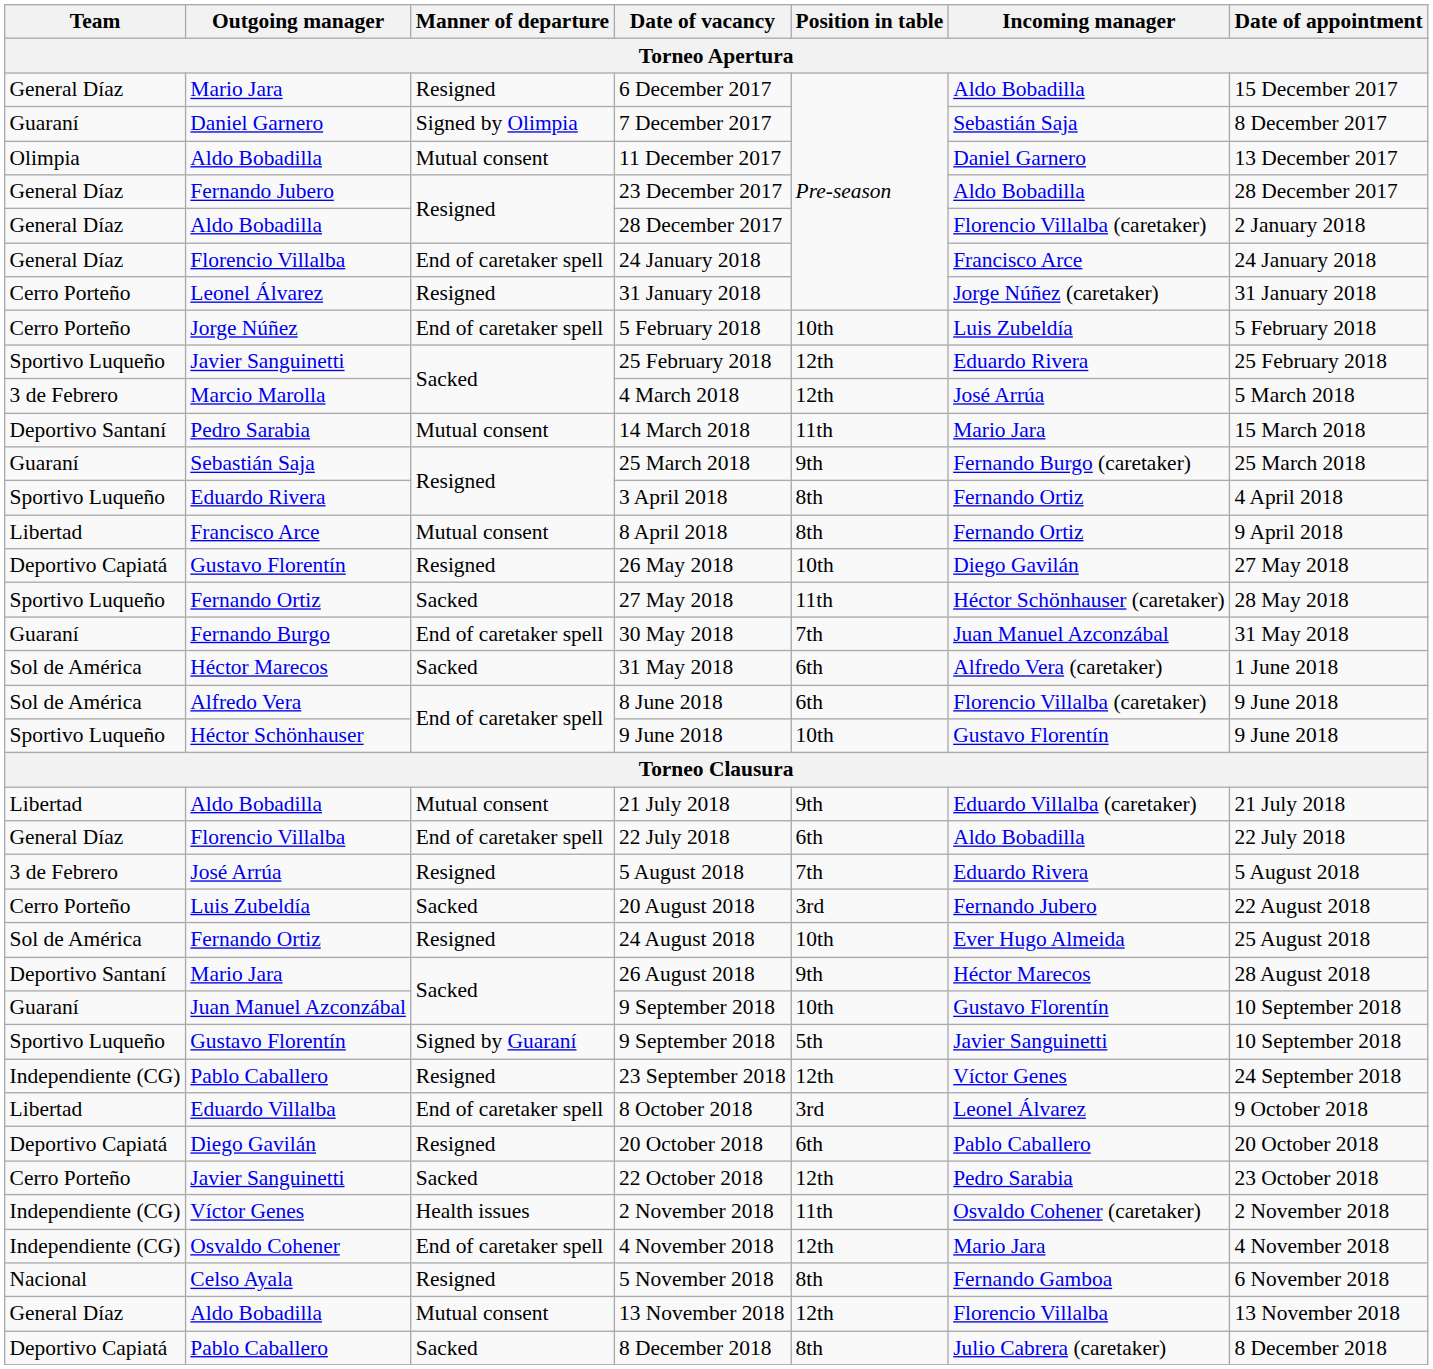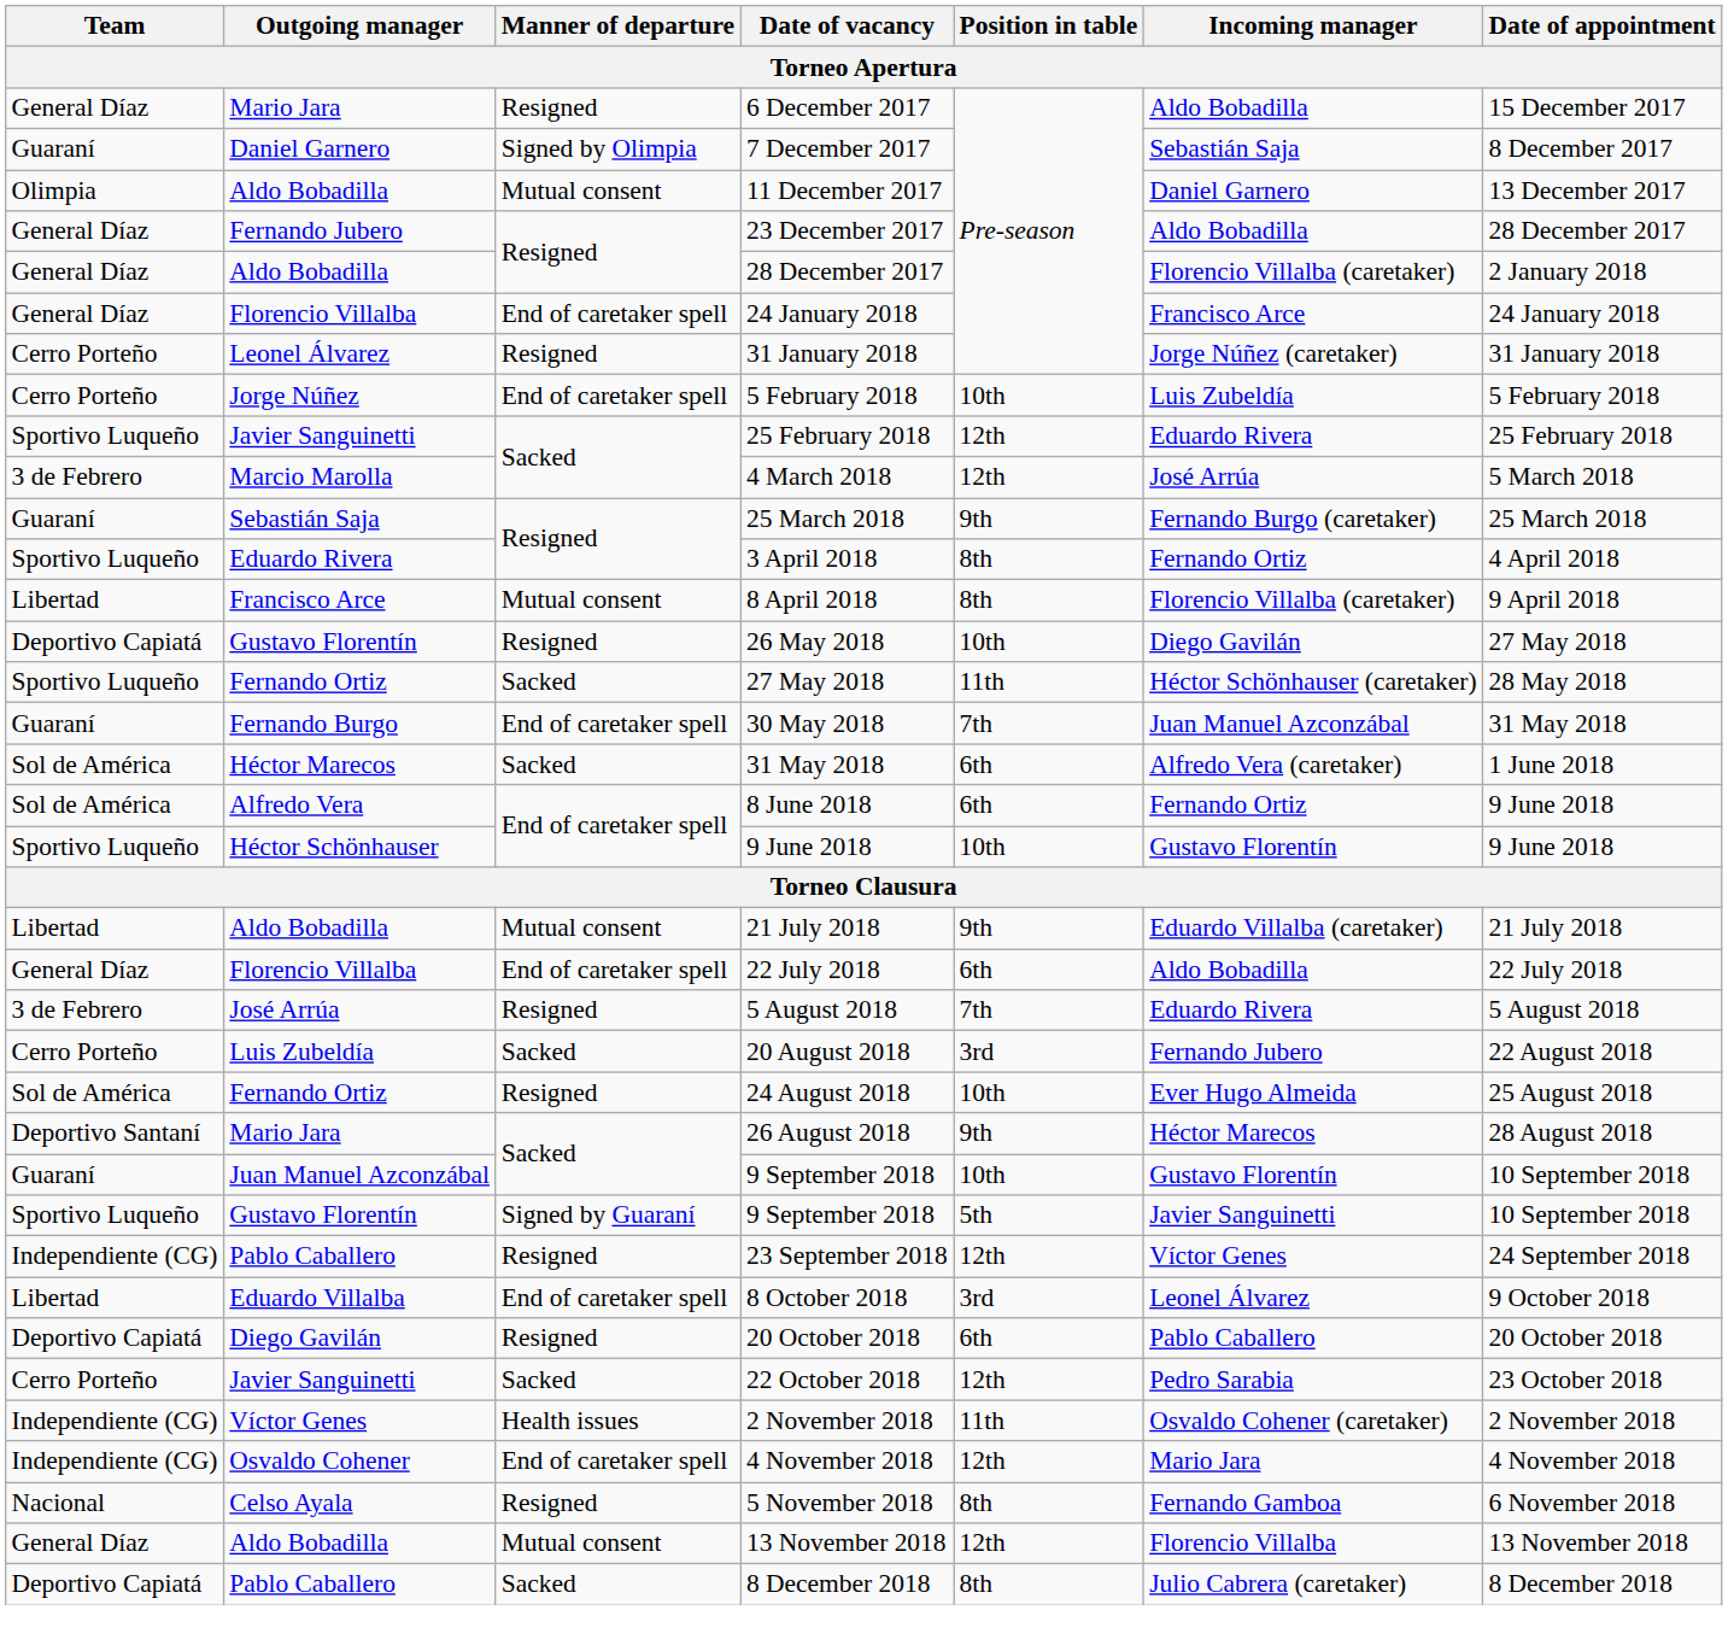- row: Deportivo Santaní | Pedro Sarabia | Mutual consent | 14 March 2018 | 11th | Mario Jara | 15 March 2018
8 April 2018 | Incoming manager: Fernando Ortiz -> Florencio Villalba (caretaker)
8 June 2018 | Incoming manager: Florencio Villalba (caretaker) -> Fernando Ortiz
